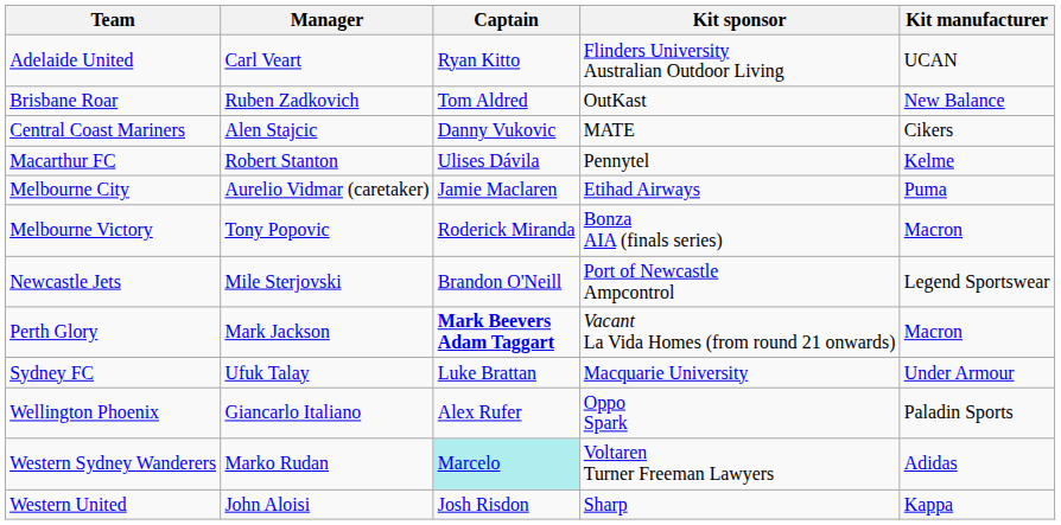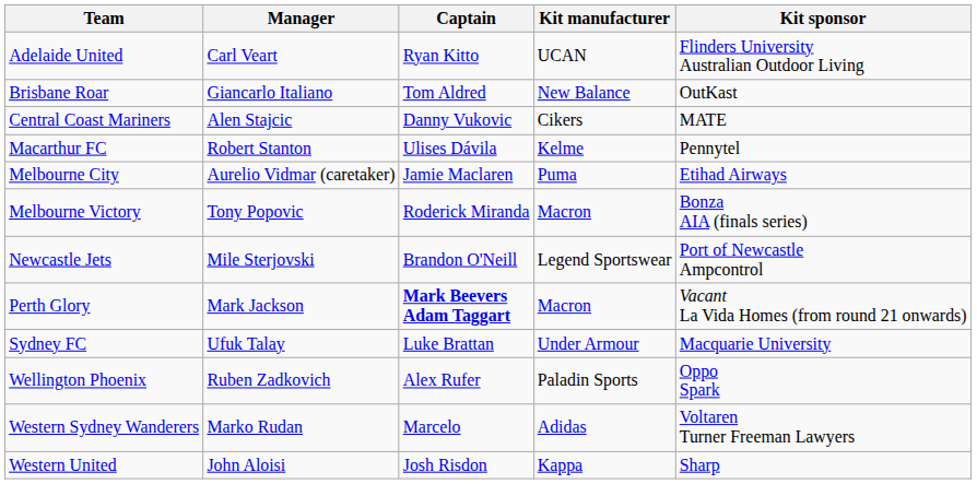columns swapped: Kit manufacturer <-> Kit sponsor
Brisbane Roar | Manager: Ruben Zadkovich -> Giancarlo Italiano
Wellington Phoenix | Manager: Giancarlo Italiano -> Ruben Zadkovich
Western Sydney Wanderers | Captain: paleturquoise background -> no background
